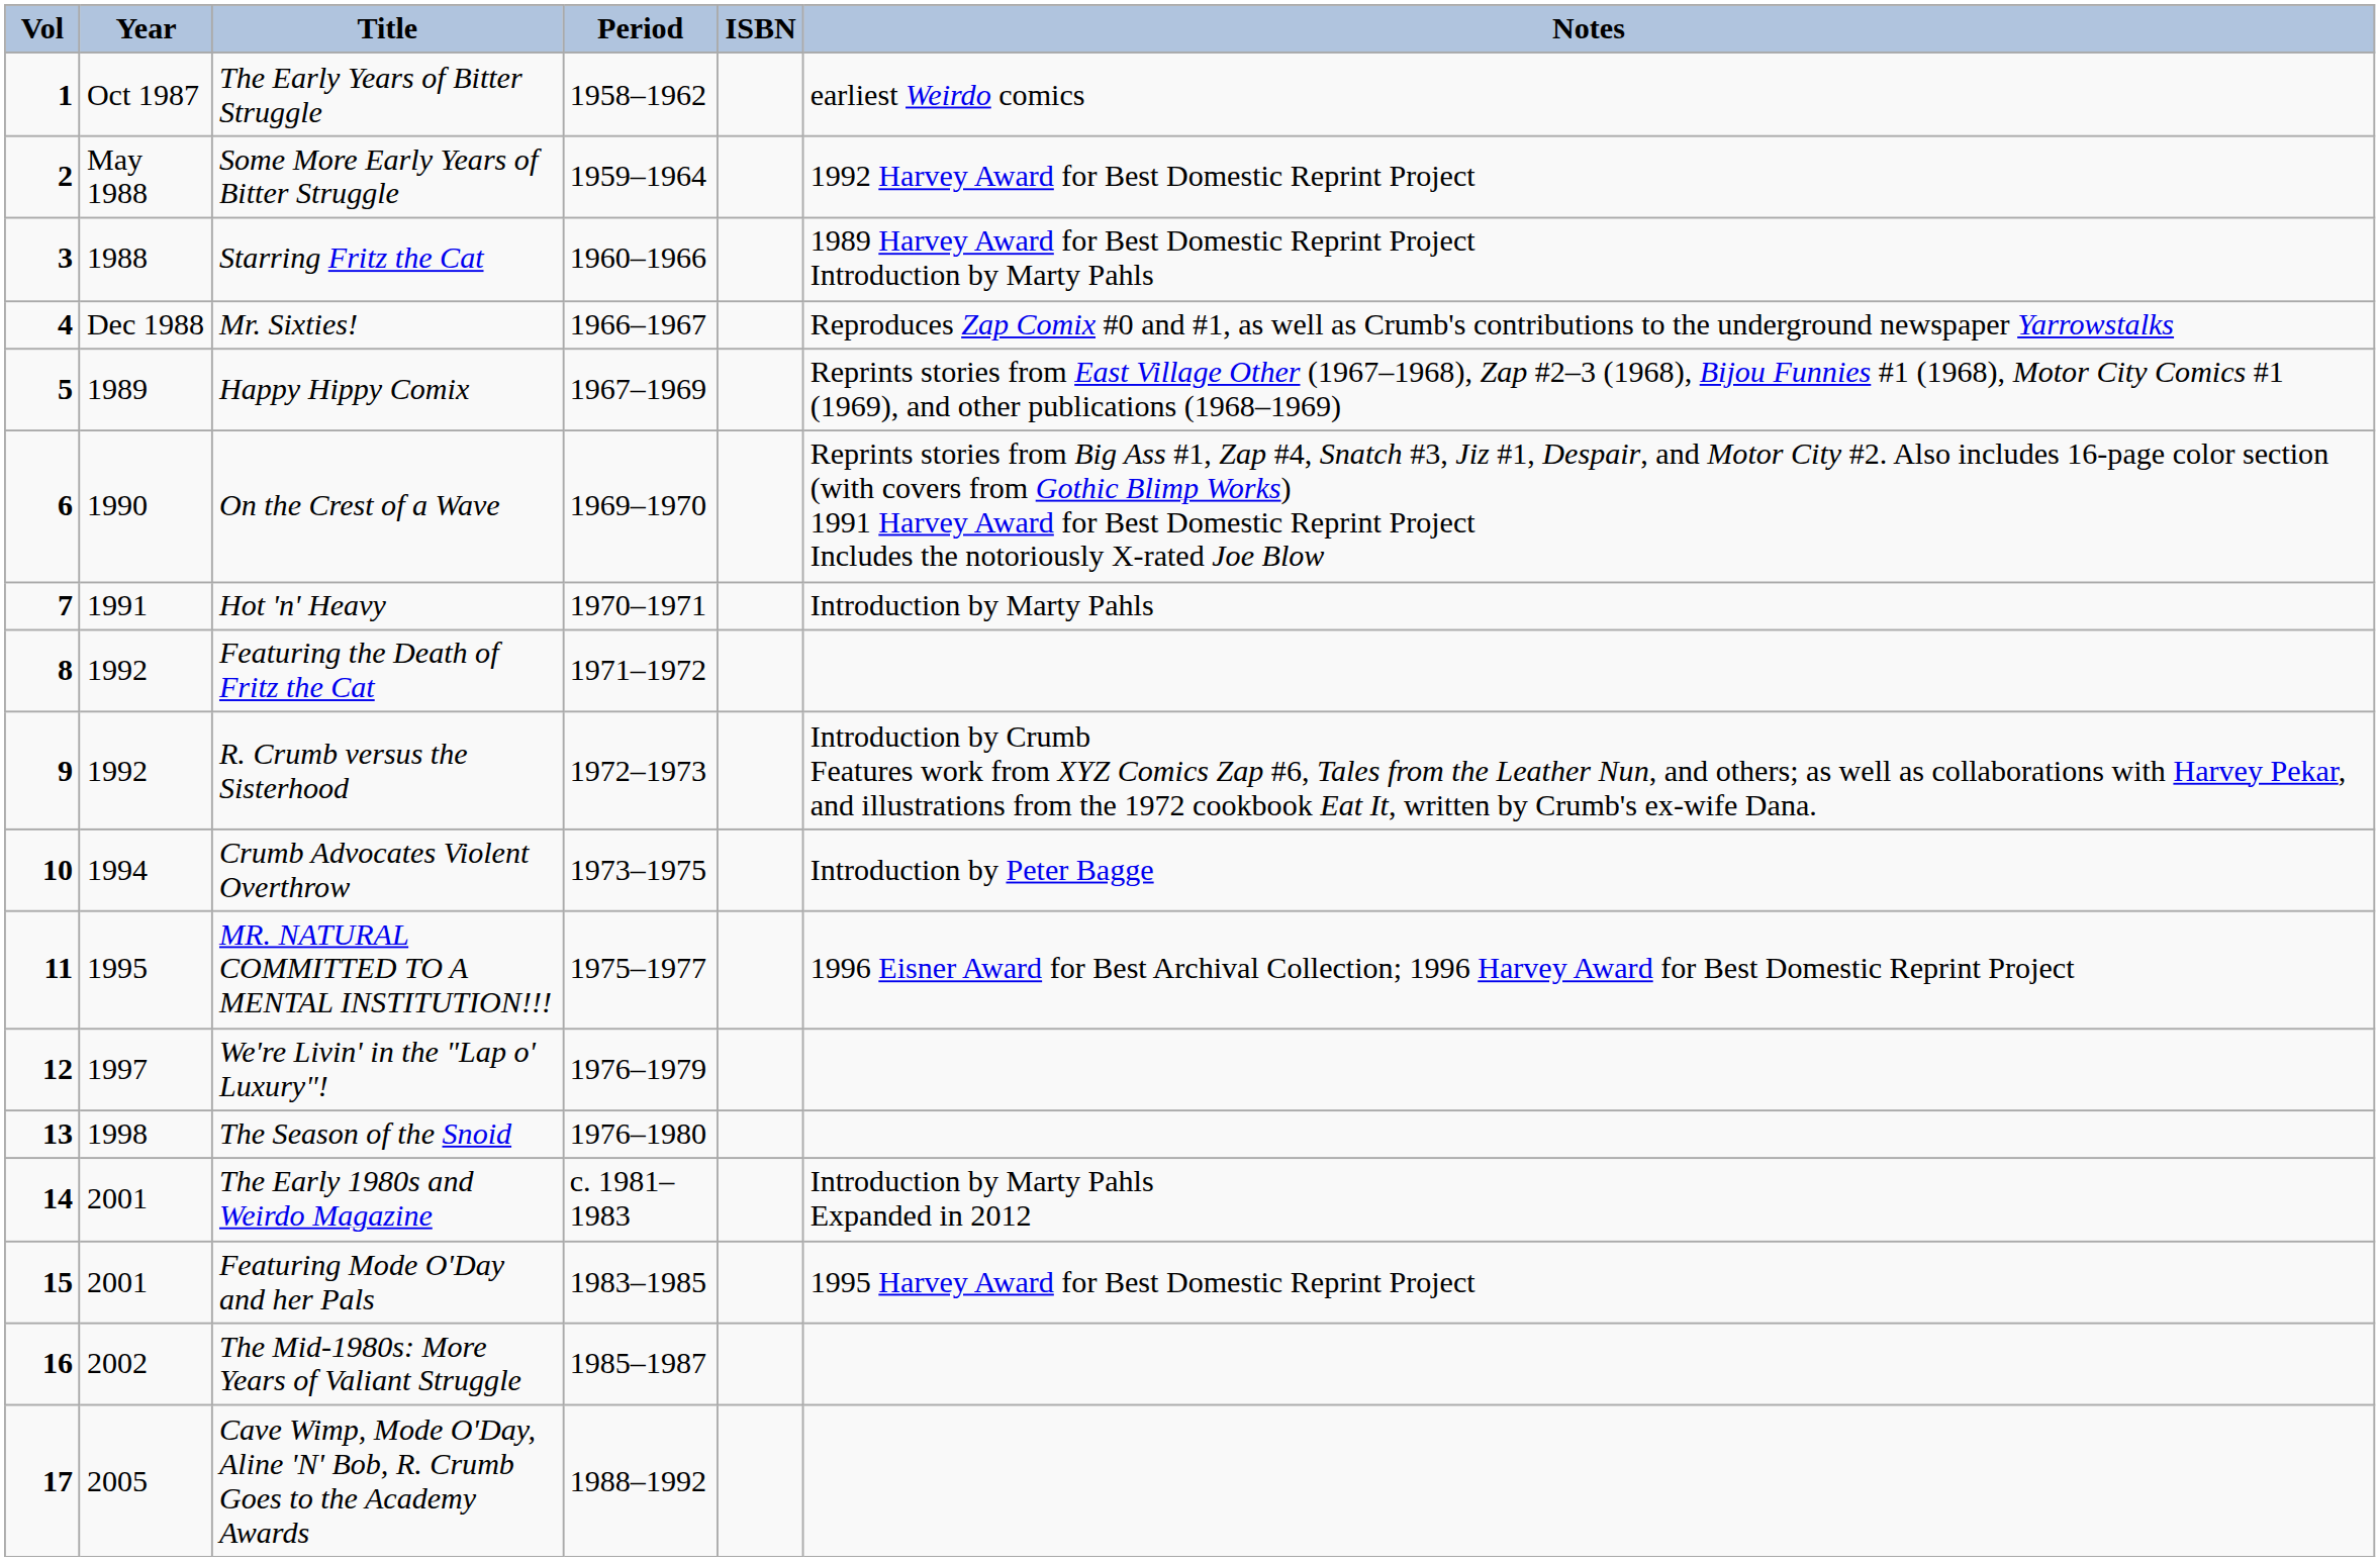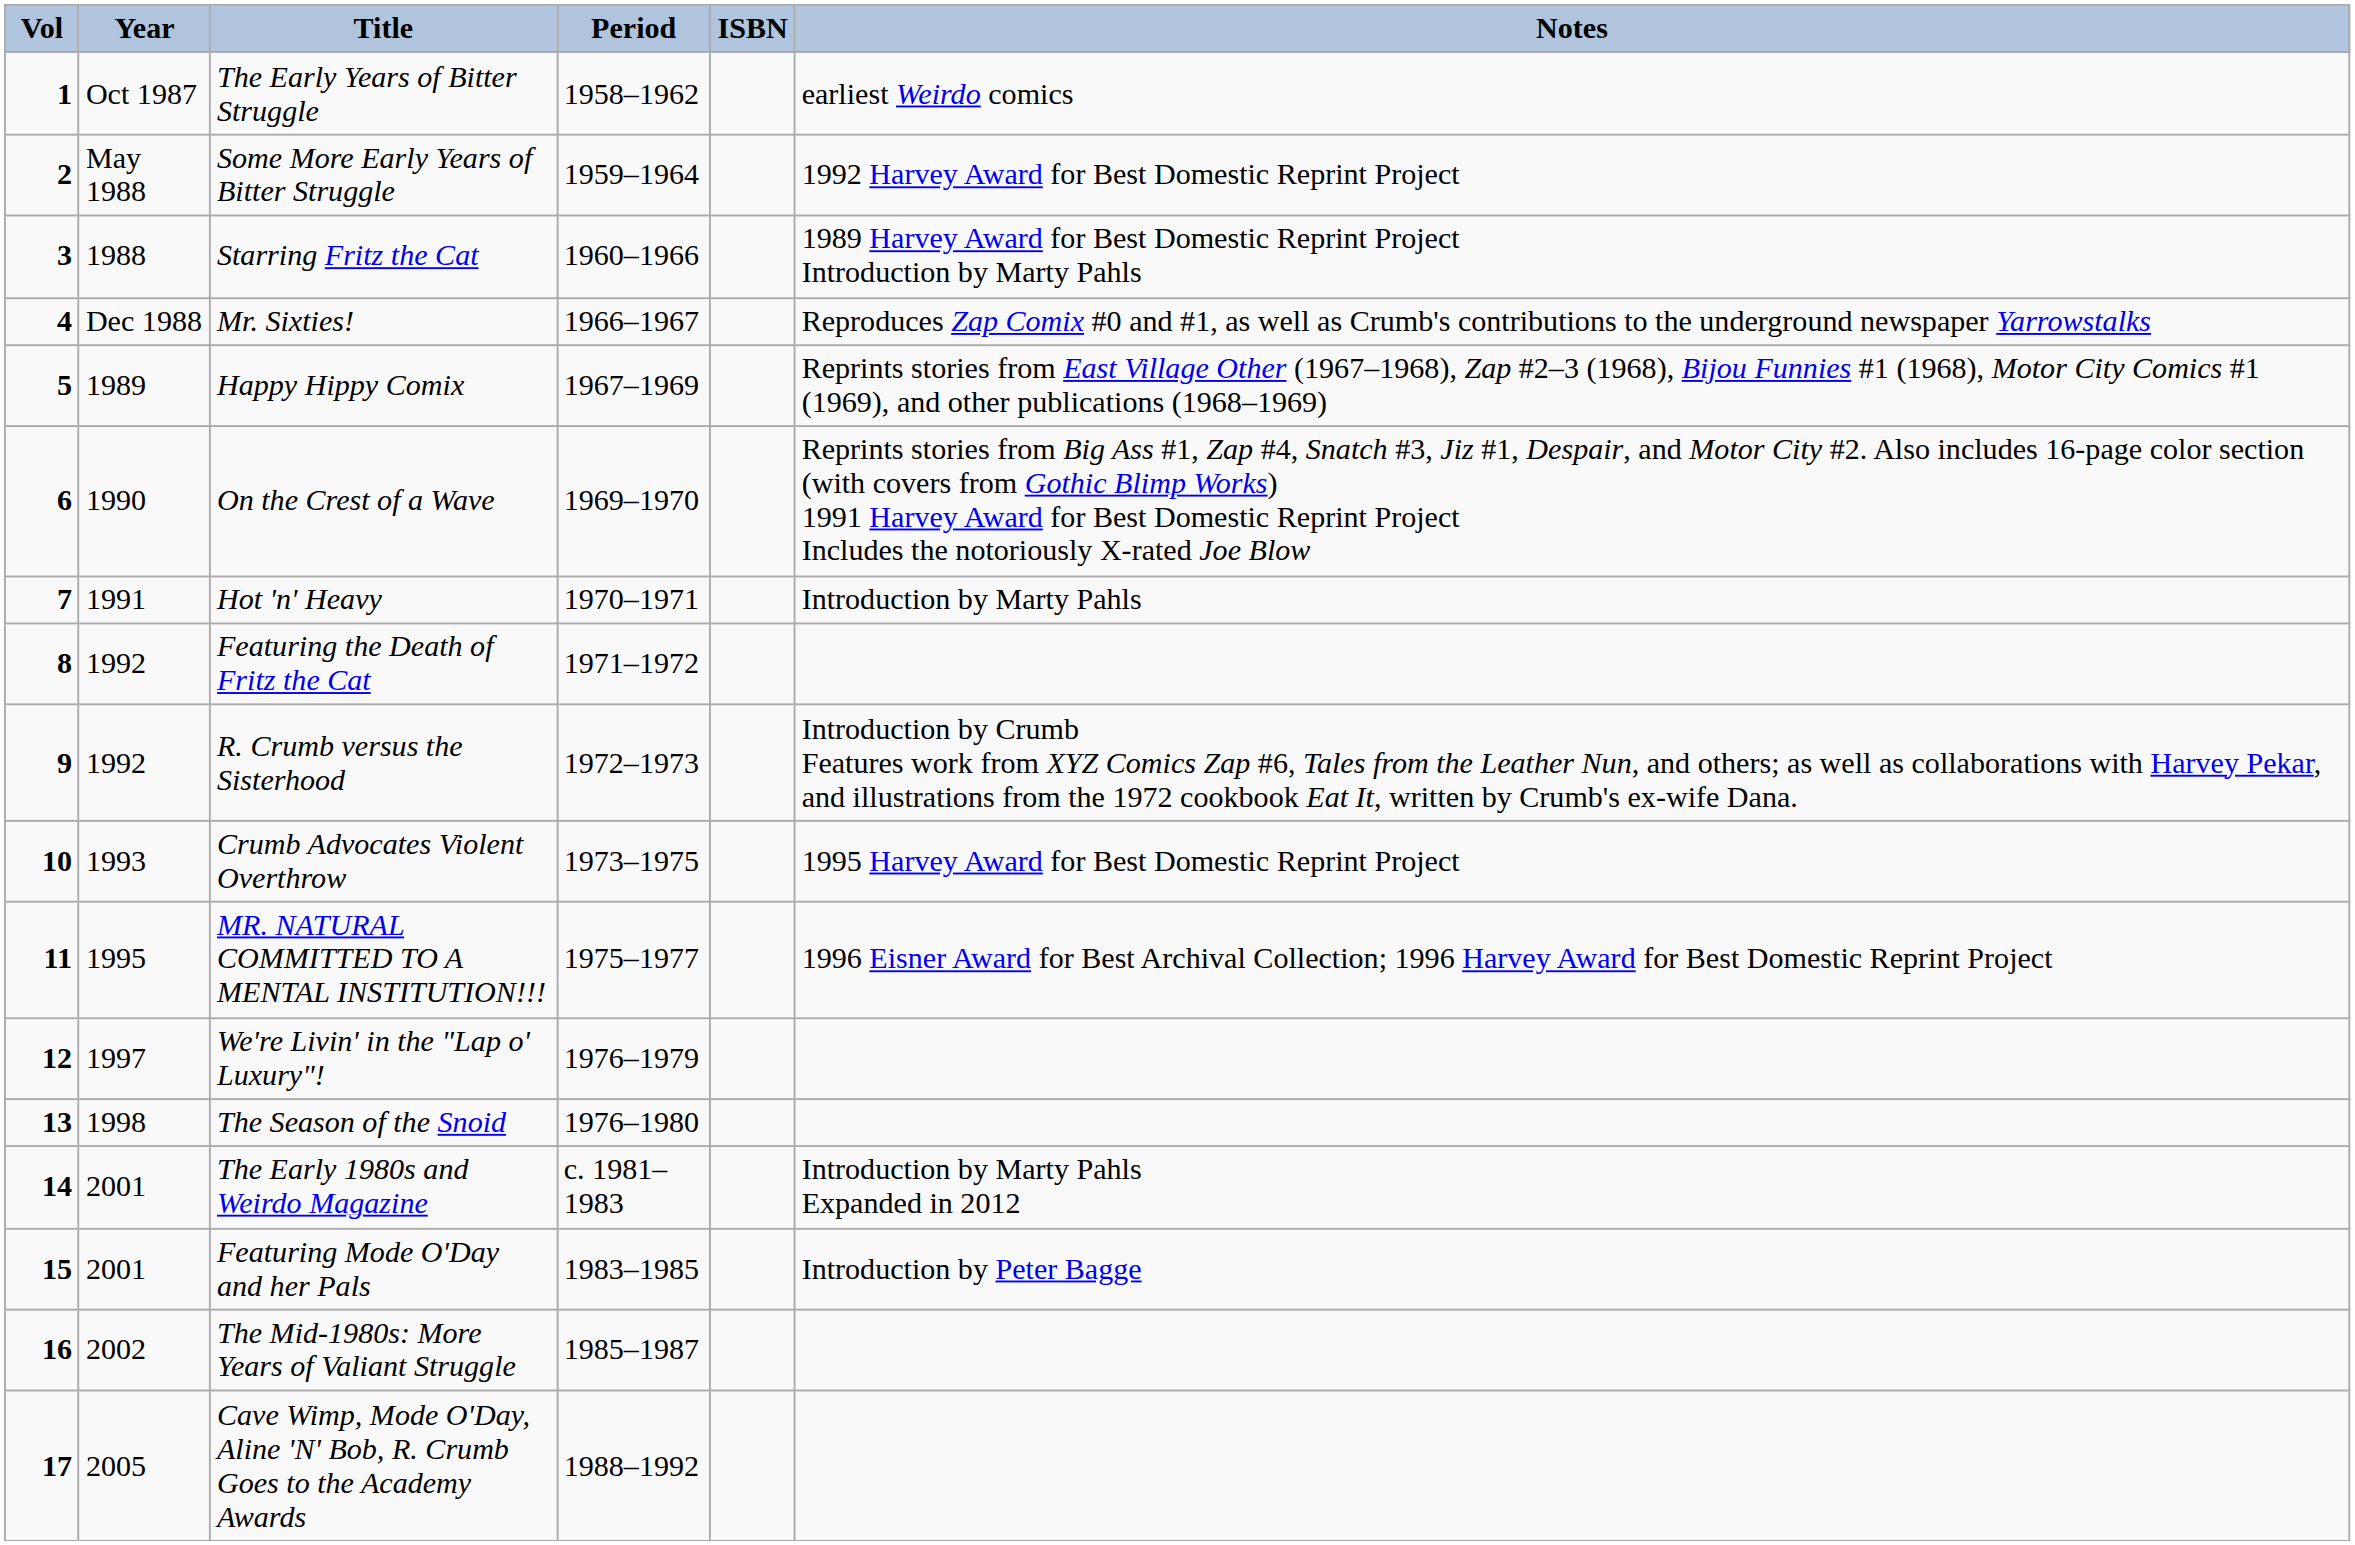Crumb Advocates Violent Overthrow | Year: 1994 -> 1993
Crumb Advocates Violent Overthrow | Notes: Introduction by Peter Bagge -> 1995 Harvey Award for Best Domestic Reprint Project
Featuring Mode O'Day and her Pals | Notes: 1995 Harvey Award for Best Domestic Reprint Project -> Introduction by Peter Bagge
